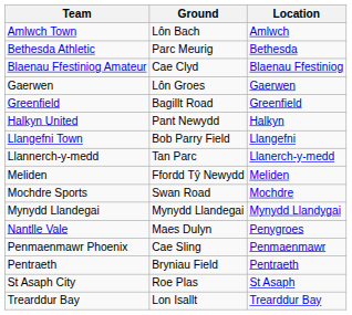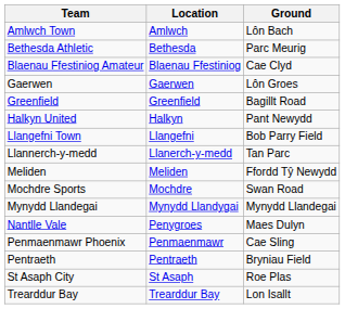columns swapped: Location <-> Ground
